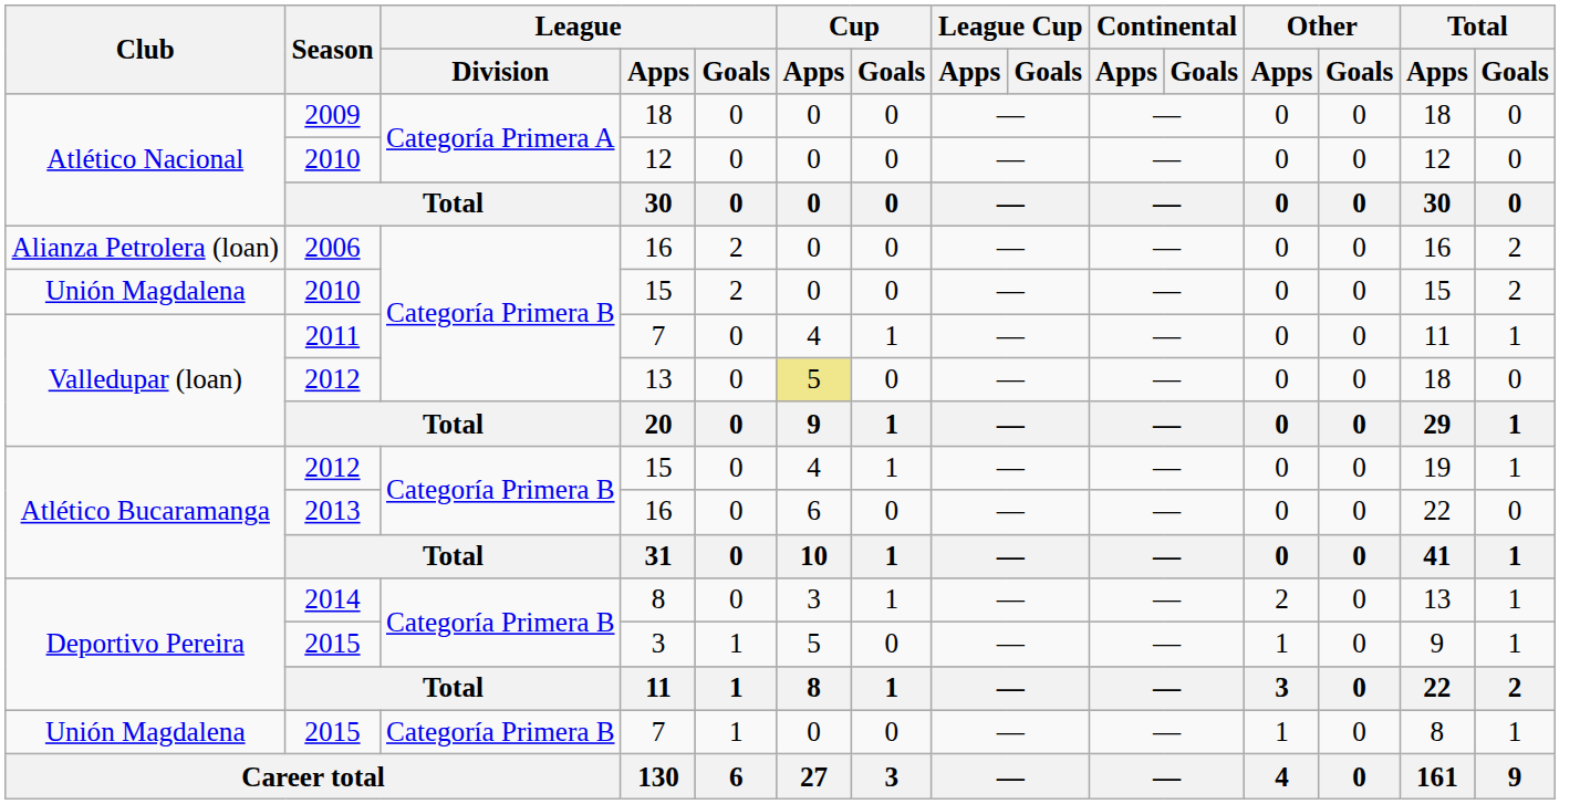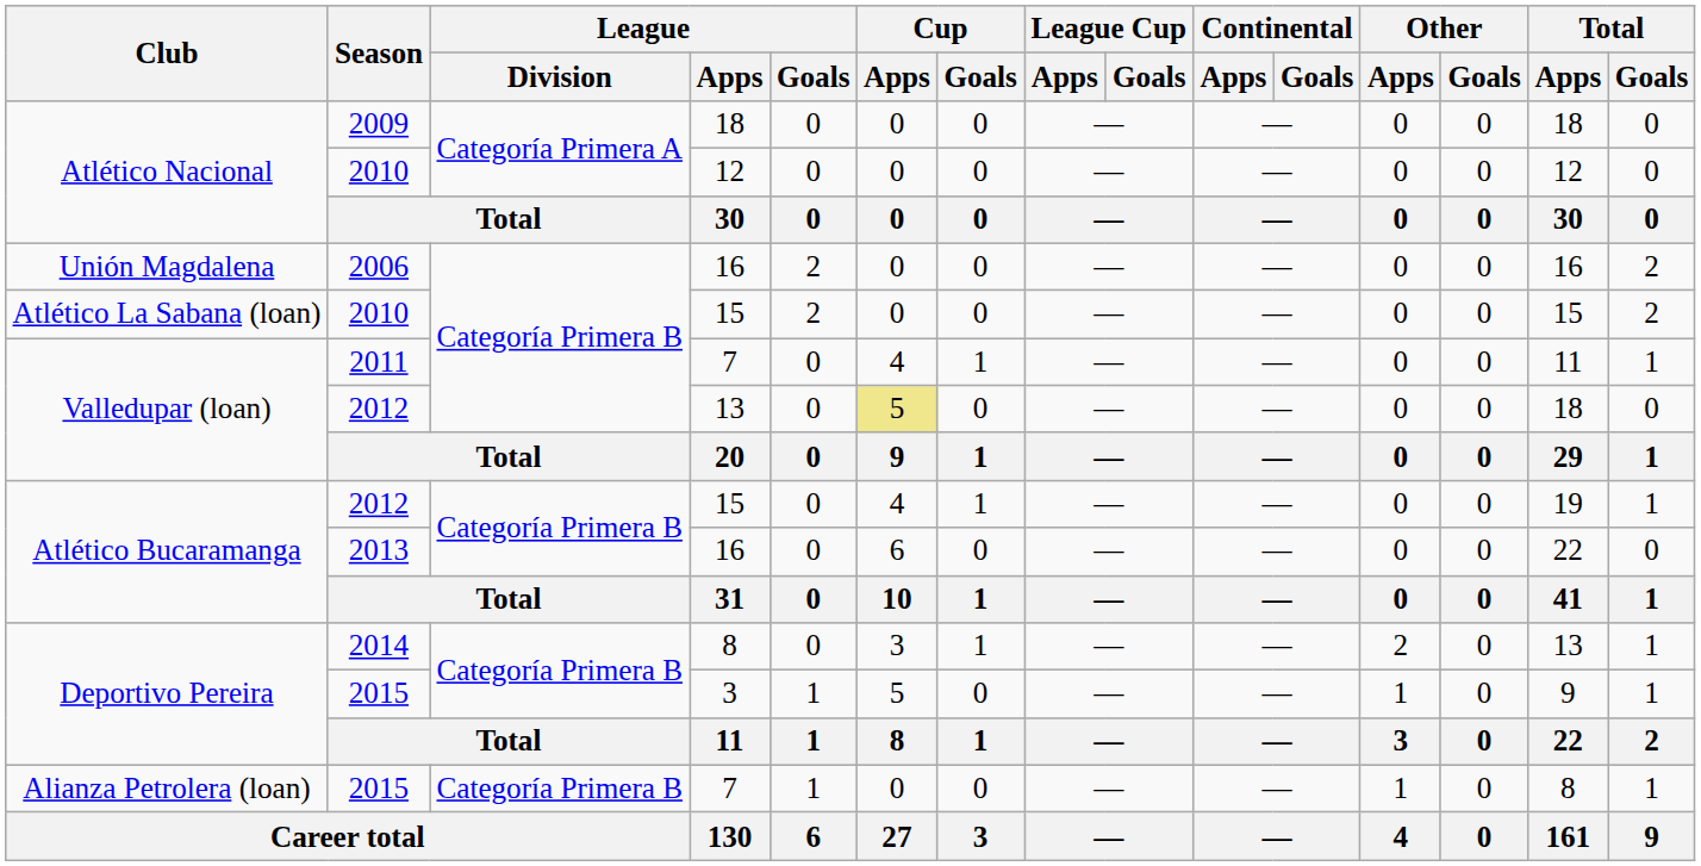2006 | Club: Alianza Petrolera (loan) -> Unión Magdalena
2010 / 15 | Club: Unión Magdalena -> Atlético La Sabana (loan)
2015 / 7 | Club: Unión Magdalena -> Alianza Petrolera (loan)
